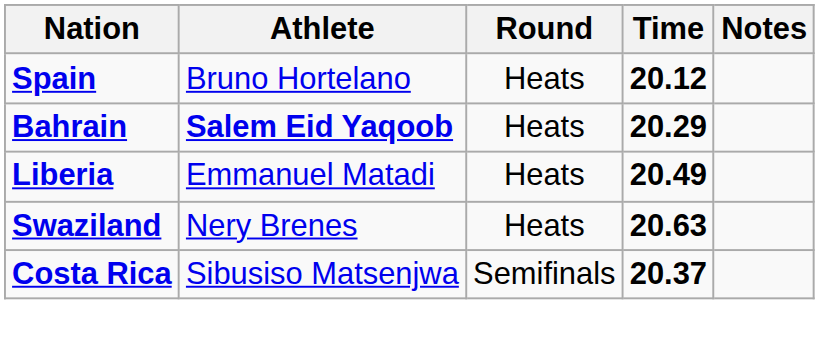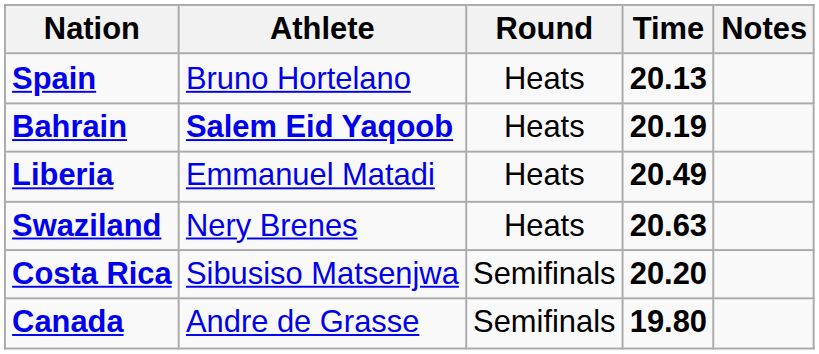Spain | Time: 20.12 -> 20.13
Bahrain | Time: 20.29 -> 20.19
Costa Rica | Time: 20.37 -> 20.20
+ row: Canada | Andre de Grasse | Semifinals | 19.80
